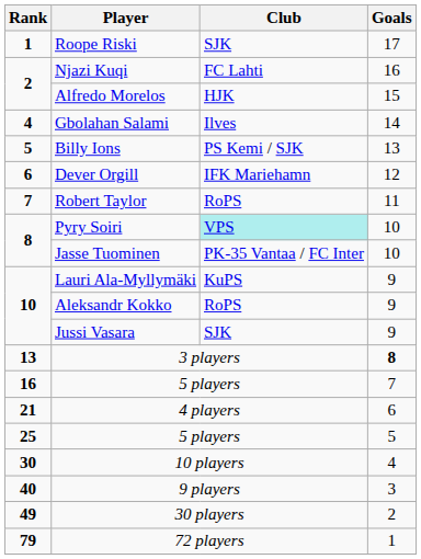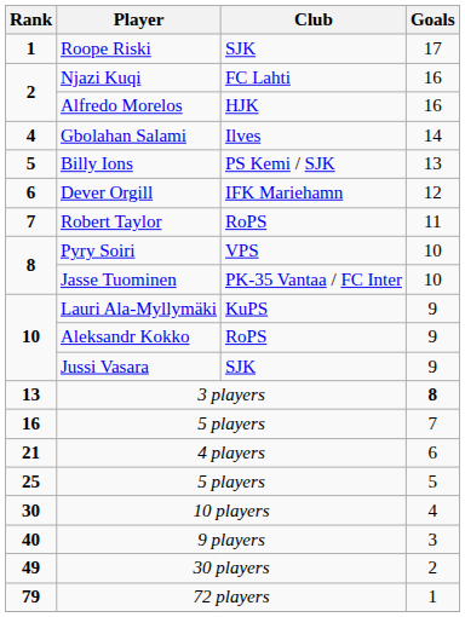Alfredo Morelos | Goals: 15 -> 16
Pyry Soiri | Club: paleturquoise background -> no background
